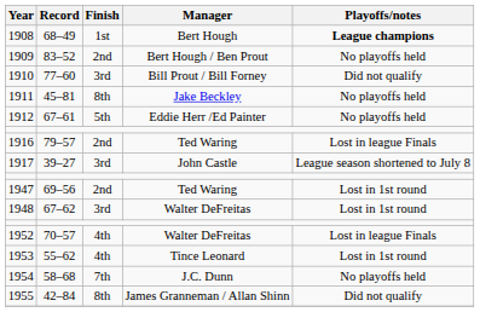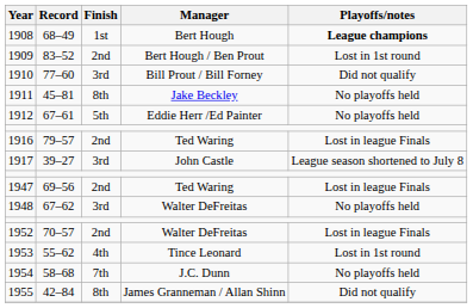1909 | Playoffs/notes: No playoffs held -> Lost in 1st round
1947 | Playoffs/notes: Lost in 1st round -> Lost in league Finals
1948 | Playoffs/notes: Lost in 1st round -> No playoffs held
1952 | Finish: 4th -> 2nd
